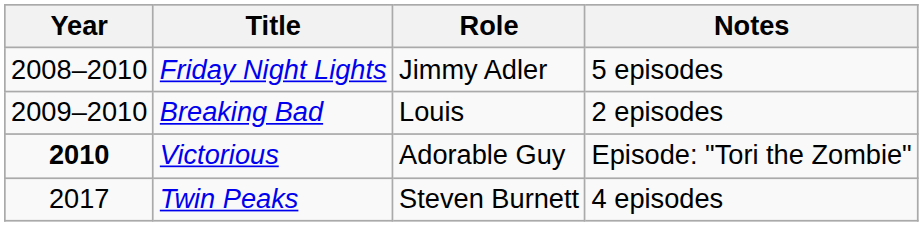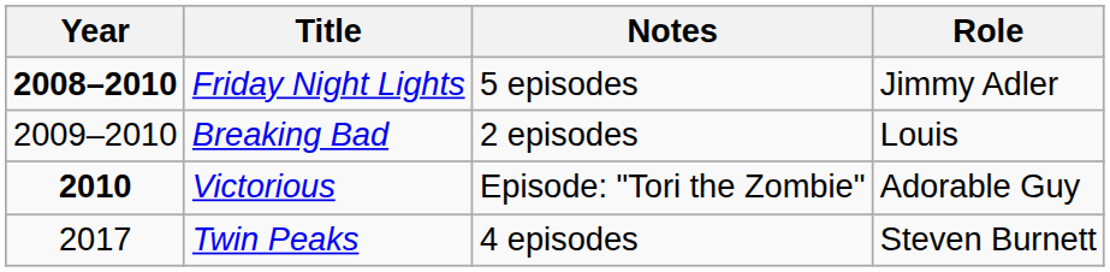columns swapped: Role <-> Notes
Friday Night Lights | Year: normal -> bold
